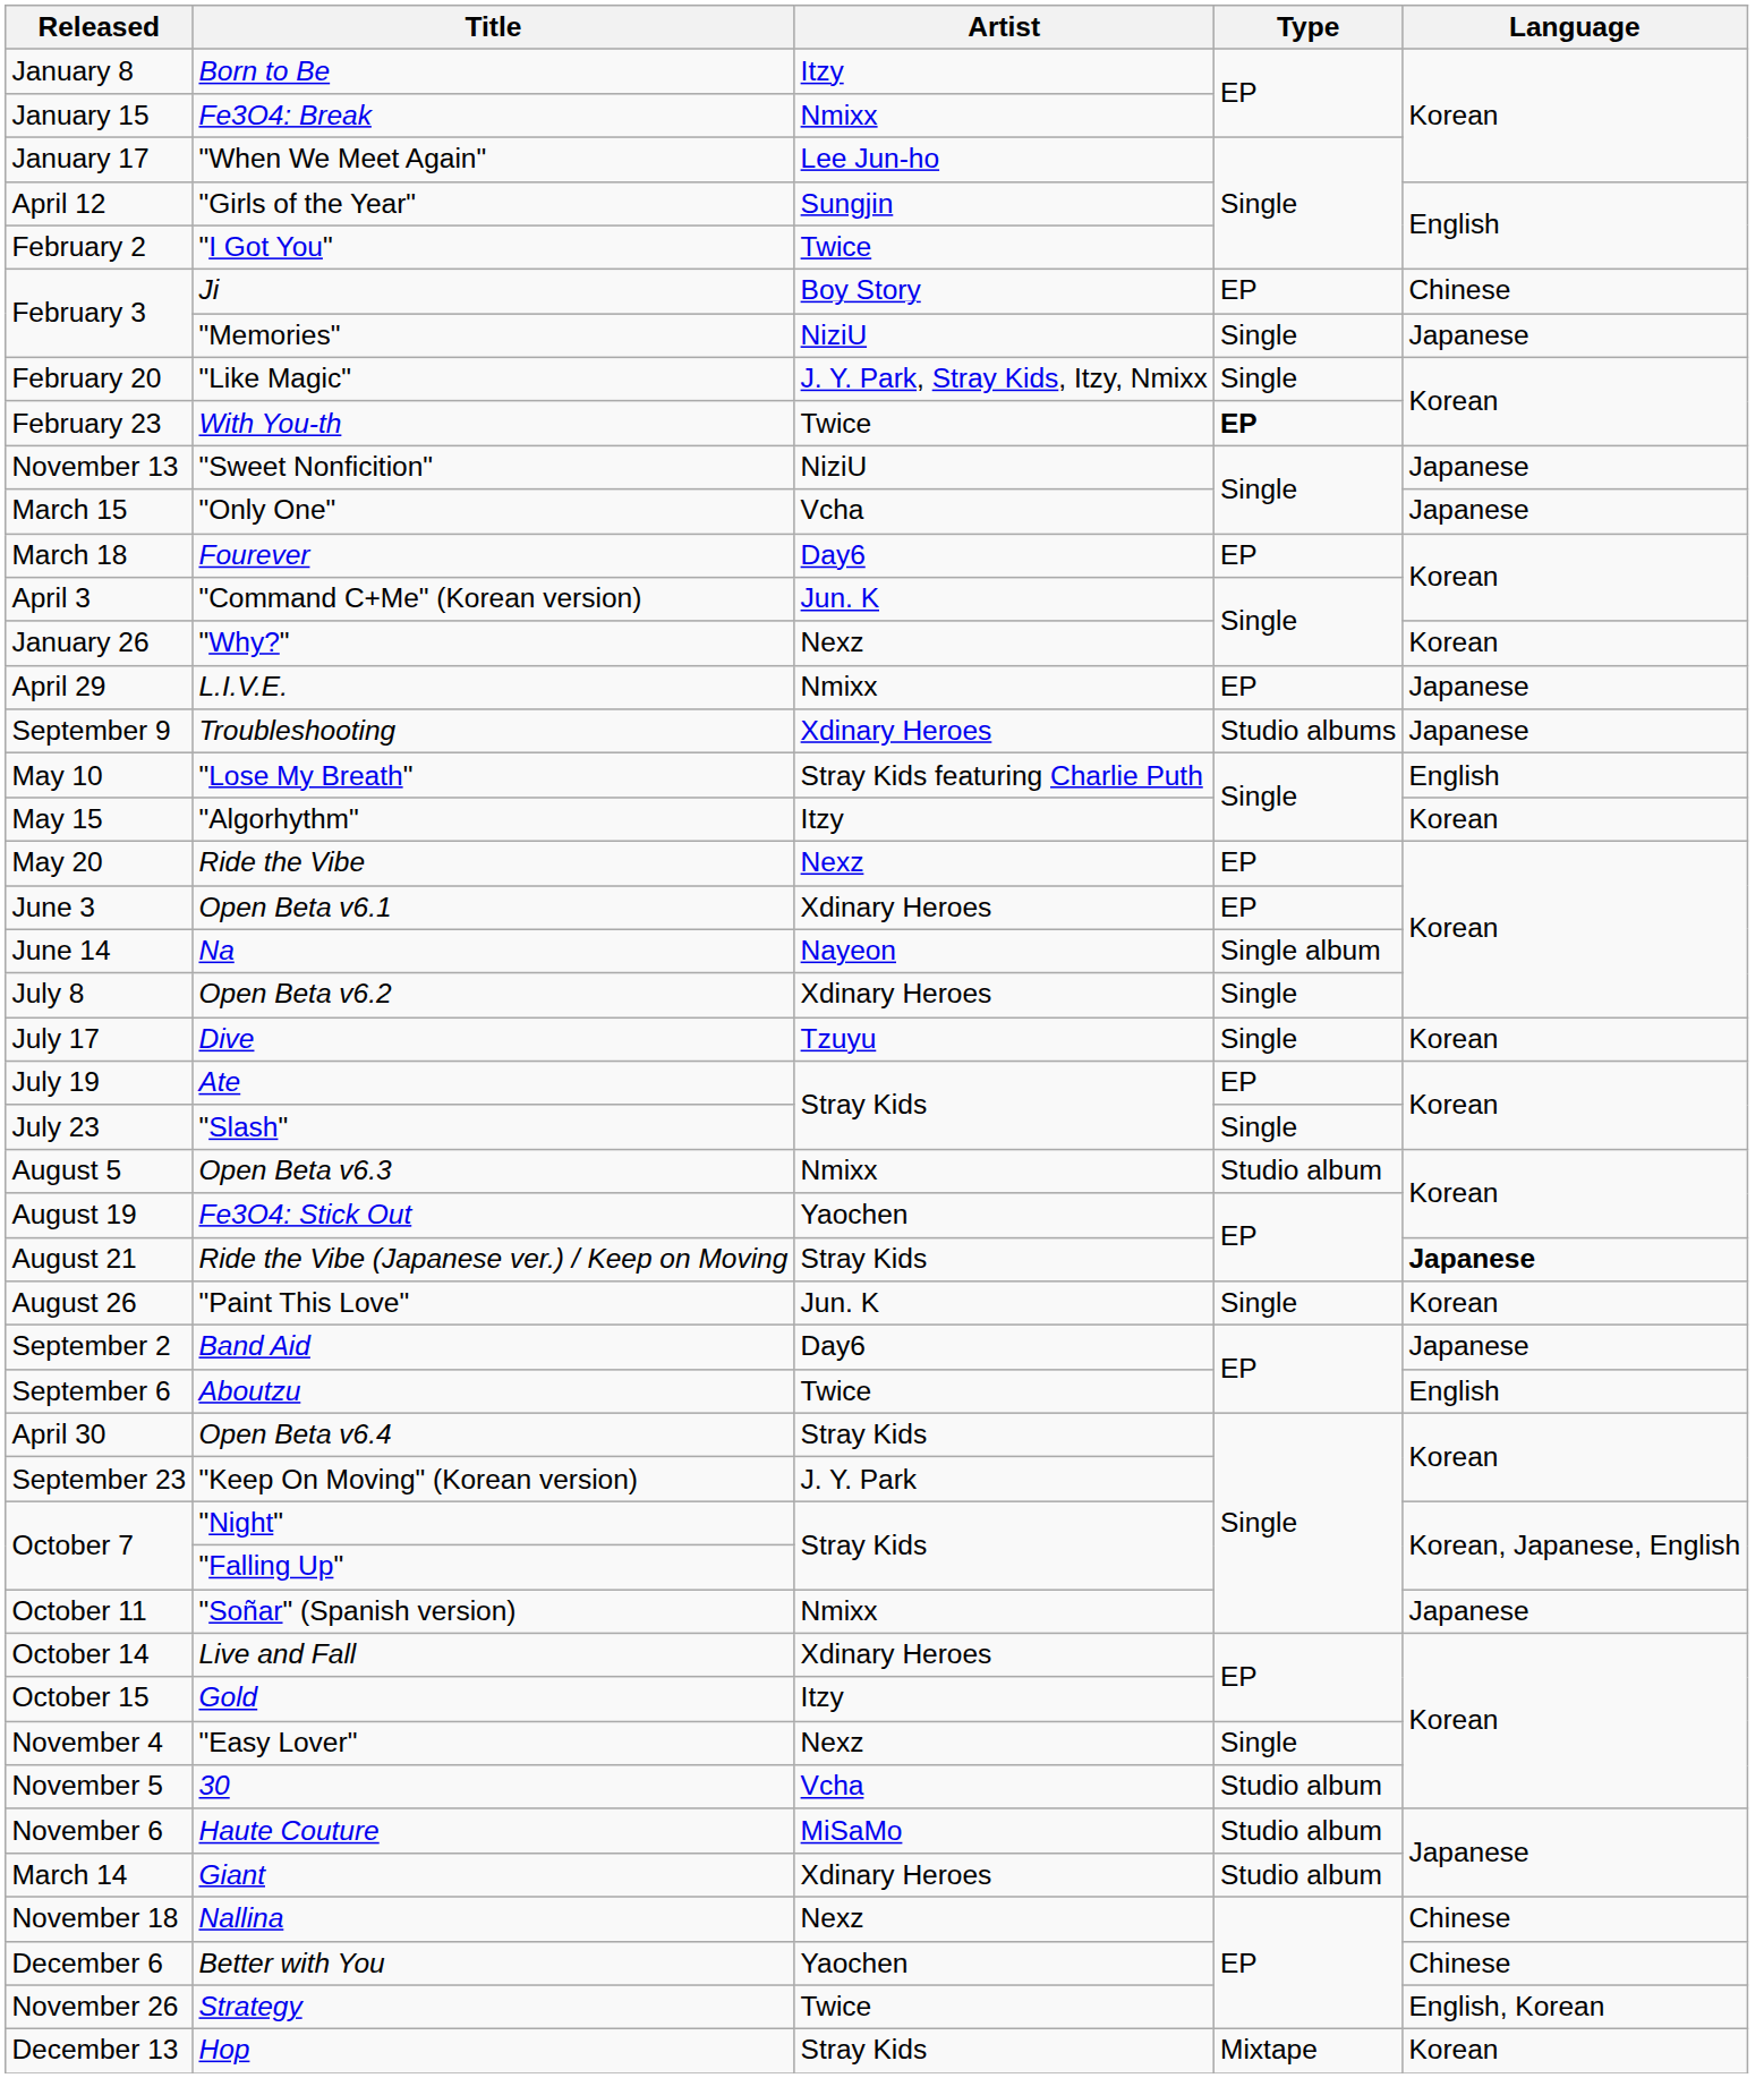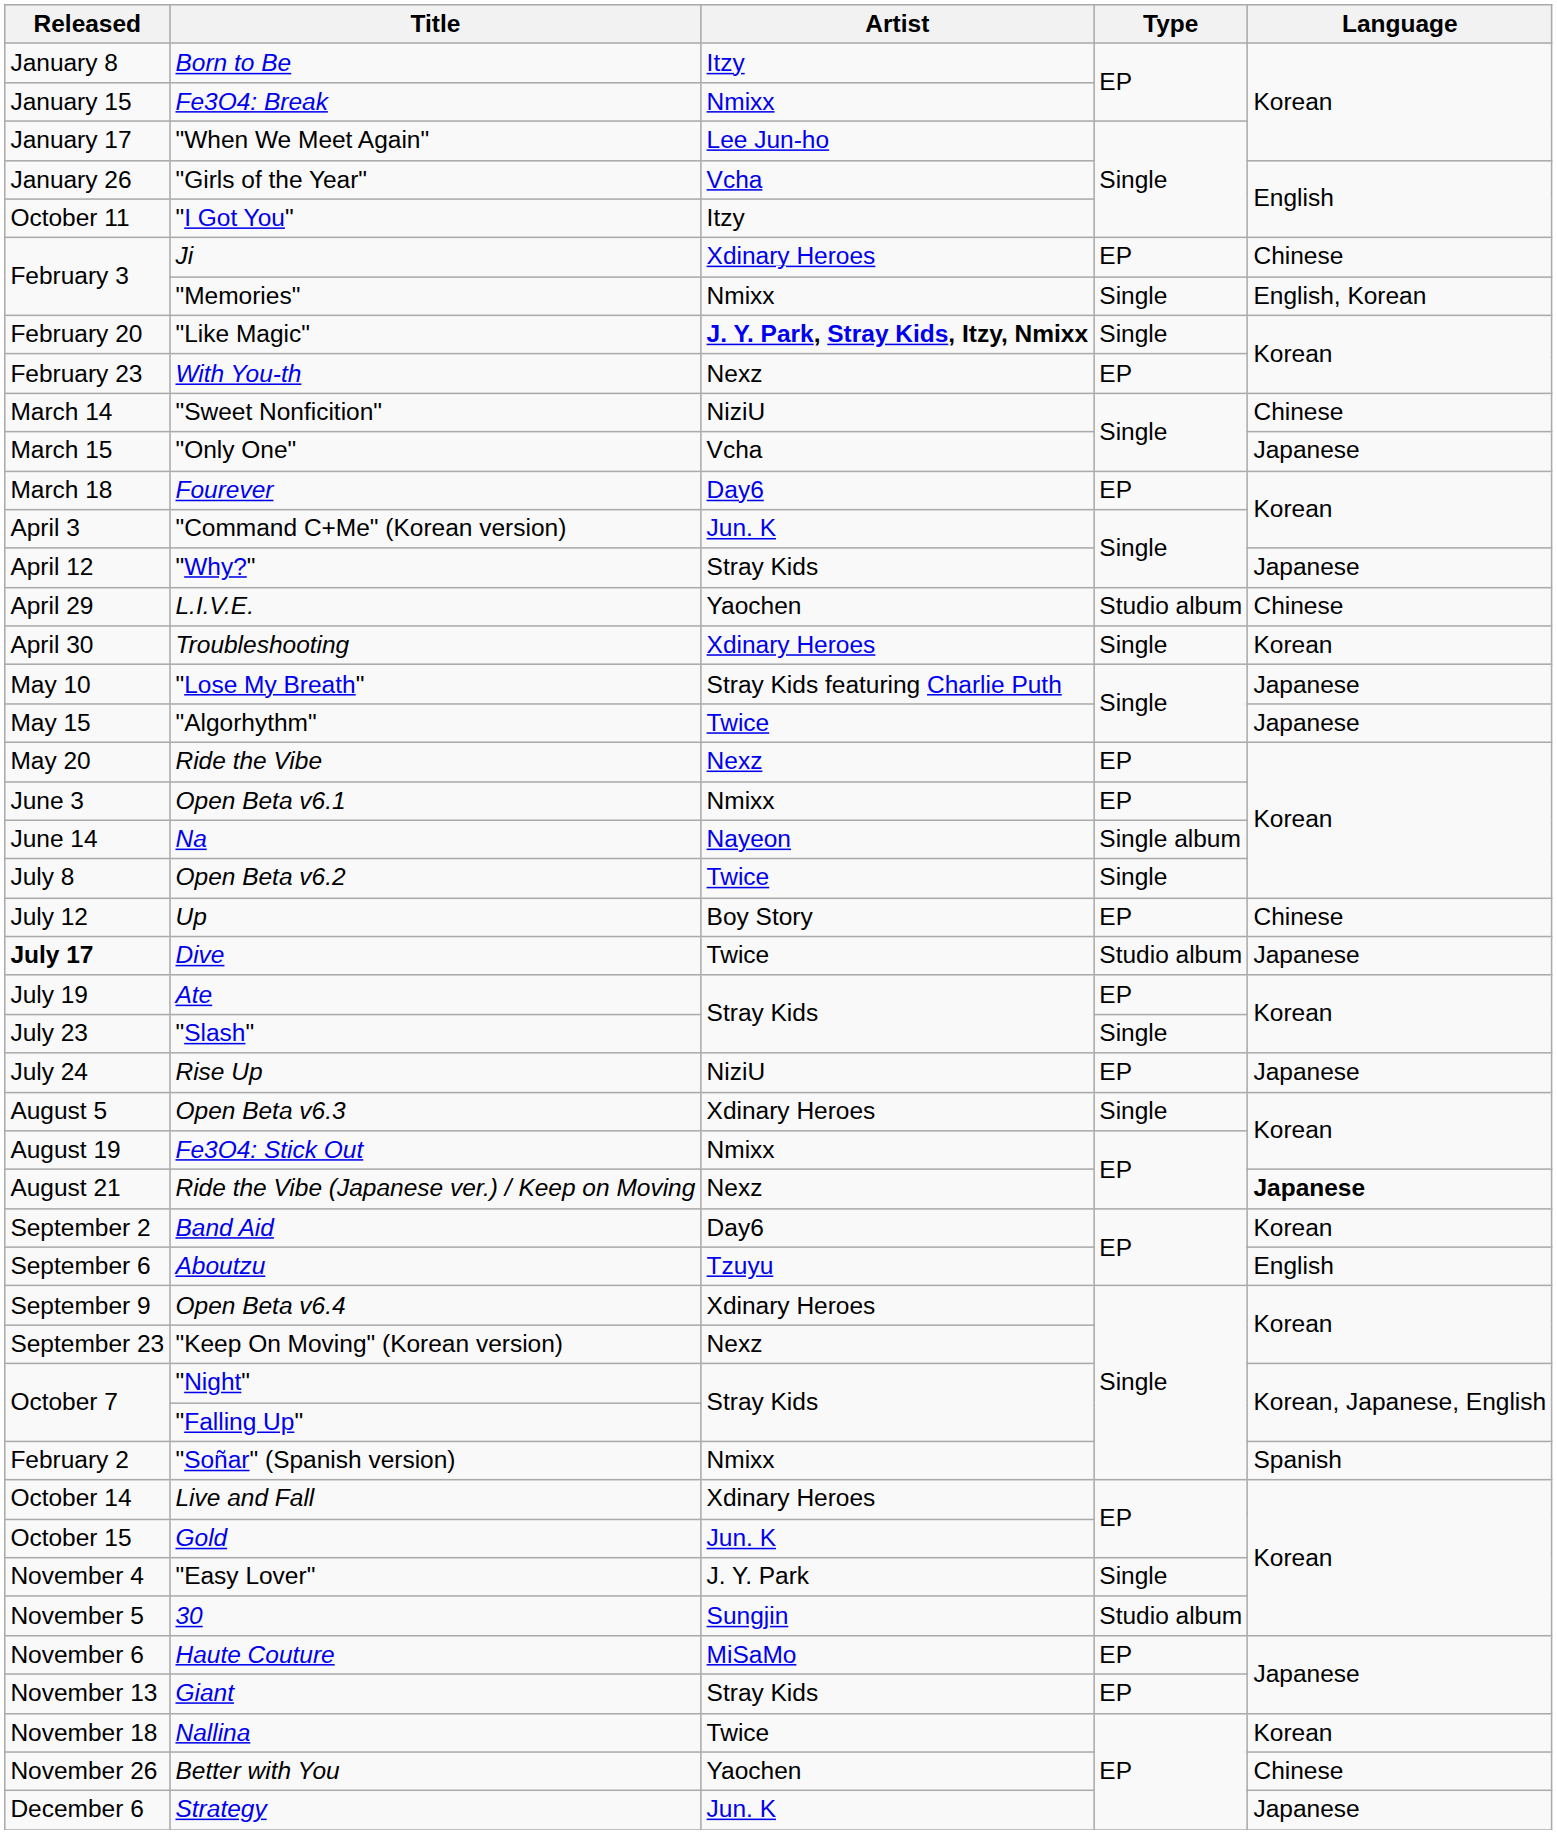"Girls of the Year" | Released: April 12 -> January 26
"Girls of the Year" | Artist: Sungjin -> Vcha
"I Got You" | Released: February 2 -> October 11
"I Got You" | Artist: Twice -> Itzy
Ji | Artist: Boy Story -> Xdinary Heroes
"Memories" | Artist: NiziU -> Nmixx
"Memories" | Language: Japanese -> English, Korean
"Like Magic" | Artist: normal -> bold
With You-th | Artist: Twice -> Nexz
With You-th | Type: bold -> normal
"Sweet Nonficition" | Released: November 13 -> March 14
"Sweet Nonficition" | Language: Japanese -> Chinese
"Why?" | Released: January 26 -> April 12
"Why?" | Artist: Nexz -> Stray Kids
"Why?" | Language: Korean -> Japanese
L.I.V.E. | Artist: Nmixx -> Yaochen
L.I.V.E. | Type: EP -> Studio album
L.I.V.E. | Language: Japanese -> Chinese
Troubleshooting | Released: September 9 -> April 30
Troubleshooting | Type: Studio albums -> Single
Troubleshooting | Language: Japanese -> Korean
"Lose My Breath" | Language: English -> Japanese
"Algorhythm" | Artist: Itzy -> Twice
"Algorhythm" | Language: Korean -> Japanese
Open Beta v6.1 | Artist: Xdinary Heroes -> Nmixx
Open Beta v6.2 | Artist: Xdinary Heroes -> Twice
+ row: July 12 | Up | Boy Story | EP | Chinese
Dive | Released: normal -> bold
Dive | Artist: Tzuyu -> Twice
Dive | Type: Single -> Studio album
Dive | Language: Korean -> Japanese
+ row: July 24 | Rise Up | NiziU | EP | Japanese
Open Beta v6.3 | Artist: Nmixx -> Xdinary Heroes
Open Beta v6.3 | Type: Studio album -> Single
Fe3O4: Stick Out | Artist: Yaochen -> Nmixx
Ride the Vibe (Japanese ver.) / Keep on Moving | Artist: Stray Kids -> Nexz
- row: August 26 | "Paint This Love" | Jun. K | Single | Korean
Band Aid | Language: Japanese -> Korean
Aboutzu | Artist: Twice -> Tzuyu
Open Beta v6.4 | Released: April 30 -> September 9
Open Beta v6.4 | Artist: Stray Kids -> Xdinary Heroes
"Keep On Moving" (Korean version) | Artist: J. Y. Park -> Nexz
"Soñar" (Spanish version) | Released: October 11 -> February 2
"Soñar" (Spanish version) | Language: Japanese -> Spanish
Gold | Artist: Itzy -> Jun. K
"Easy Lover" | Artist: Nexz -> J. Y. Park
30 | Artist: Vcha -> Sungjin
Haute Couture | Type: Studio album -> EP
Giant | Released: March 14 -> November 13
Giant | Artist: Xdinary Heroes -> Stray Kids
Giant | Type: Studio album -> EP
Nallina | Artist: Nexz -> Twice
Nallina | Language: Chinese -> Korean
Better with You | Released: December 6 -> November 26
Strategy | Released: November 26 -> December 6
Strategy | Artist: Twice -> Jun. K
Strategy | Language: English, Korean -> Japanese
- row: December 13 | Hop | Stray Kids | Mixtape | Korean
